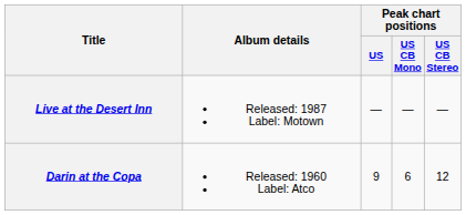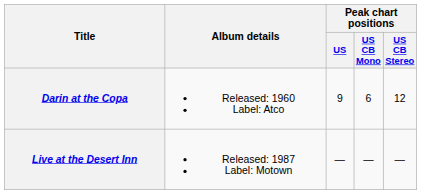rows swapped: Darin at the Copa <-> Live at the Desert Inn
